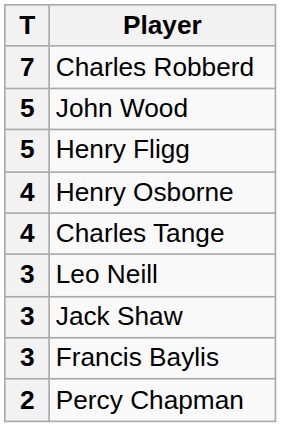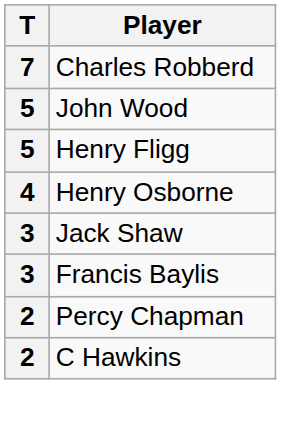- row: 4 | Charles Tange
- row: 3 | Leo Neill
+ row: 2 | C Hawkins
